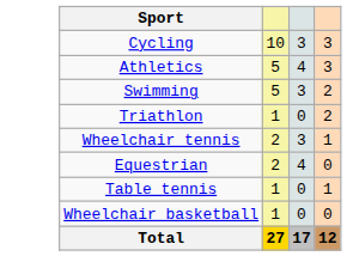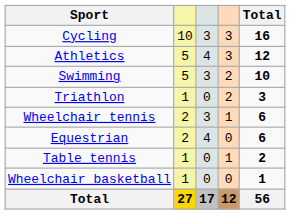+ column: Total | 16 | 12 | 10 | 3 | 6 | 6 | 2 | 1 | 56
